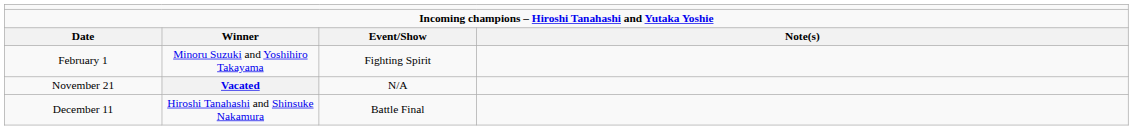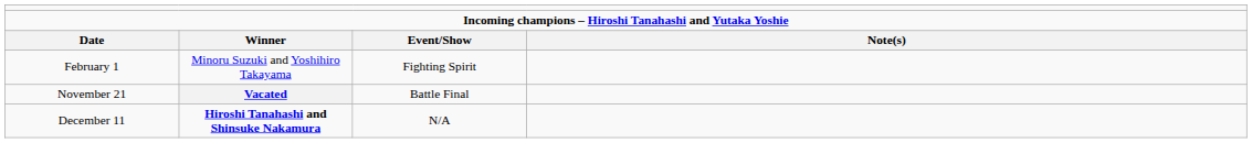November 21 | column 3: N/A -> Battle Final
December 11 | column 2: normal -> bold
December 11 | column 3: Battle Final -> N/A
